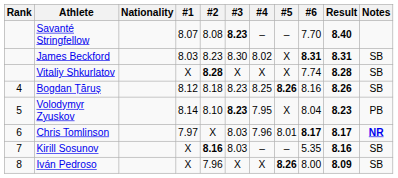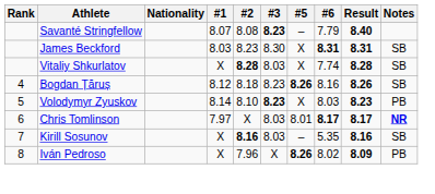- column: #4 | – | 8.02 | X | 8.25 | 7.95 | 7.96 | – | X
Savanté Stringfellow | #6: 7.70 -> 7.79
Vitaliy Shkurlatov | #3: X -> 8.03
Volodymyr Zyuskov | #6: 8.04 -> 8.03
Iván Pedroso | #6: 8.00 -> 8.02
Iván Pedroso | Notes: SB -> PB
